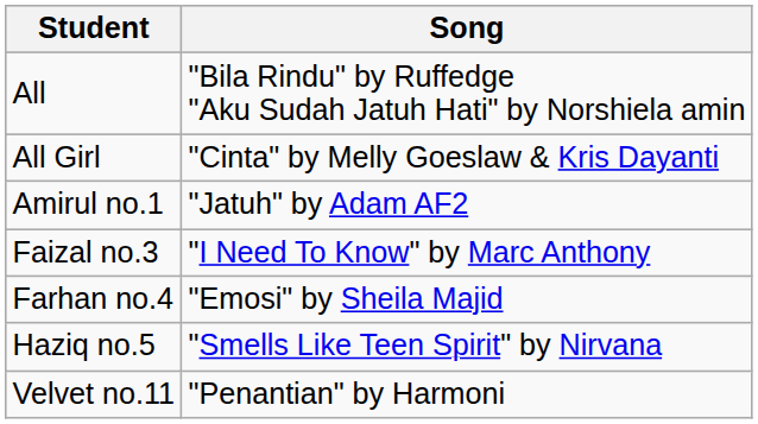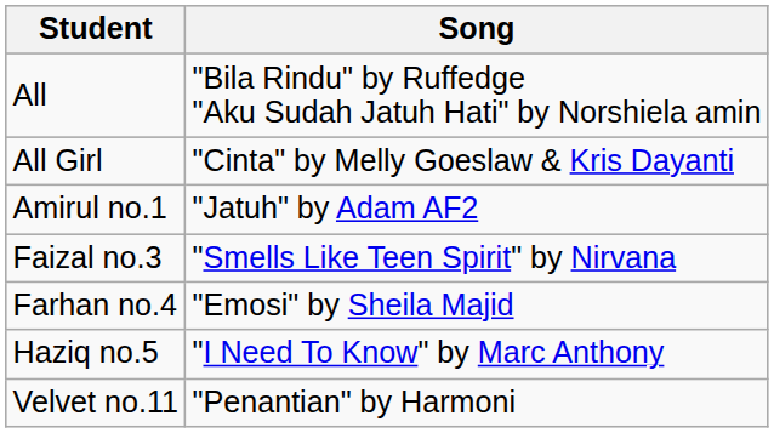Faizal no.3 | Song: "I Need To Know" by Marc Anthony -> "Smells Like Teen Spirit" by Nirvana
Haziq no.5 | Song: "Smells Like Teen Spirit" by Nirvana -> "I Need To Know" by Marc Anthony
